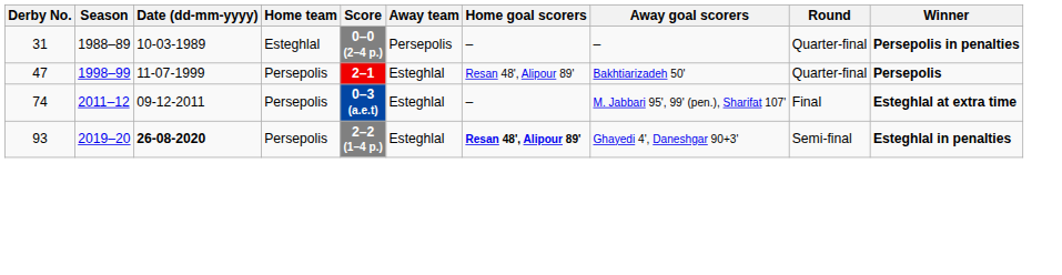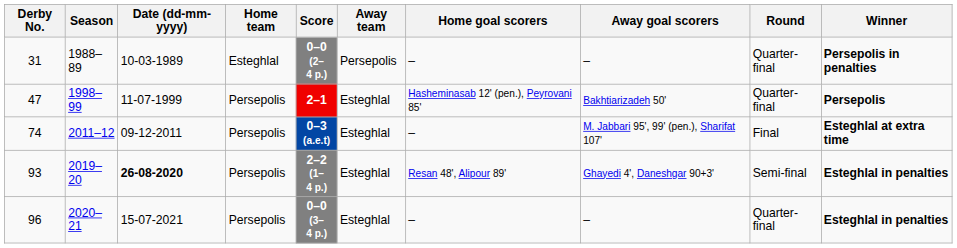47 | Home goal scorers: Resan 48', Alipour 89' -> Hasheminasab 12' (pen.), Peyrovani 85'
93 | Home goal scorers: bold -> normal
+ row: 96 | 2020–21 | 15-07-2021 | Persepolis | 0–0 (3–4 p.) | Esteghlal | – | – | Quarter-final | Esteghlal in penalties
